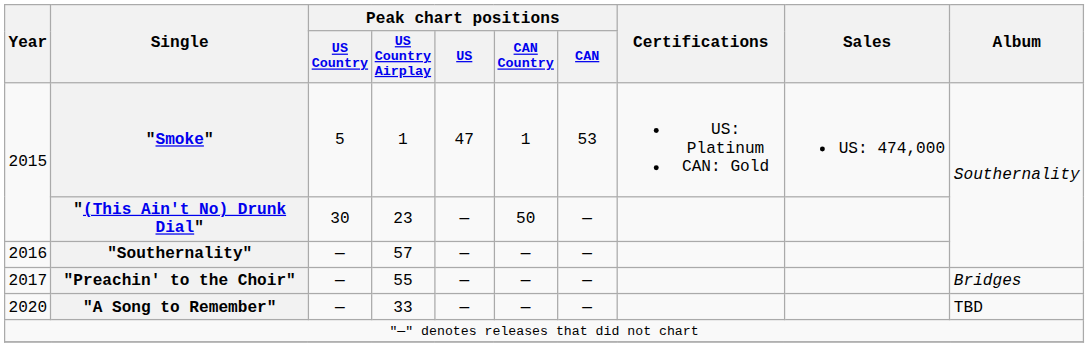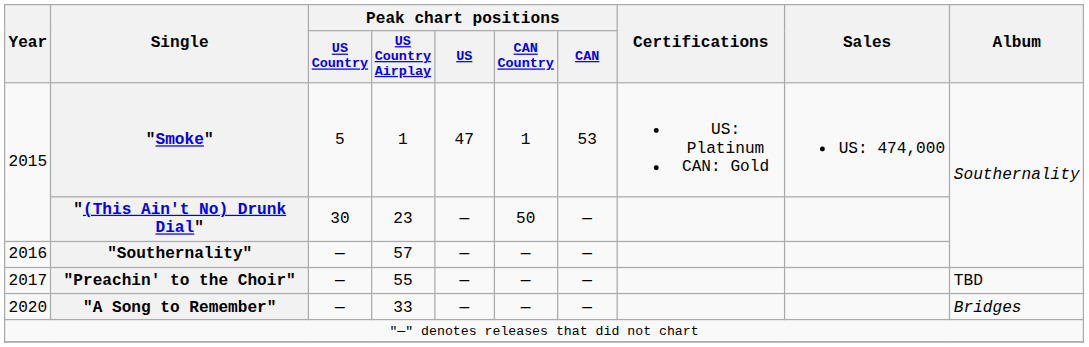"Preachin' to the Choir" | Album: Bridges -> TBD
"A Song to Remember" | Album: TBD -> Bridges
